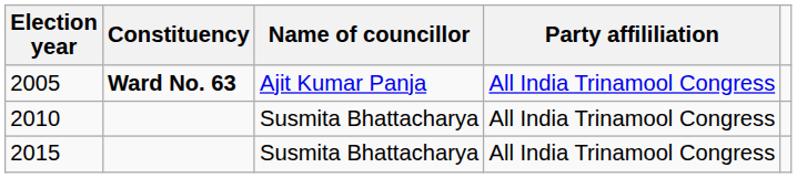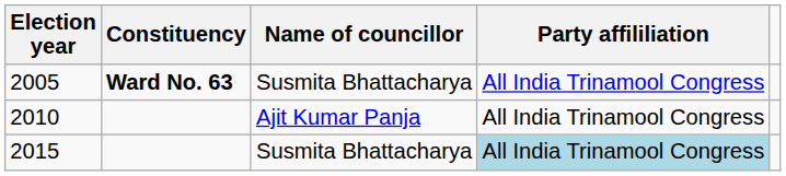2005 | Name of councillor: Ajit Kumar Panja -> Susmita Bhattacharya
2010 | Name of councillor: Susmita Bhattacharya -> Ajit Kumar Panja
2015 | Party affililiation: no background -> lightblue background
